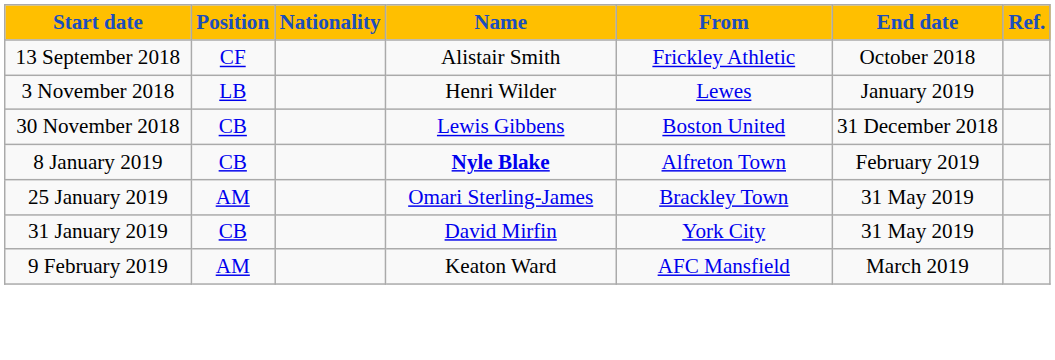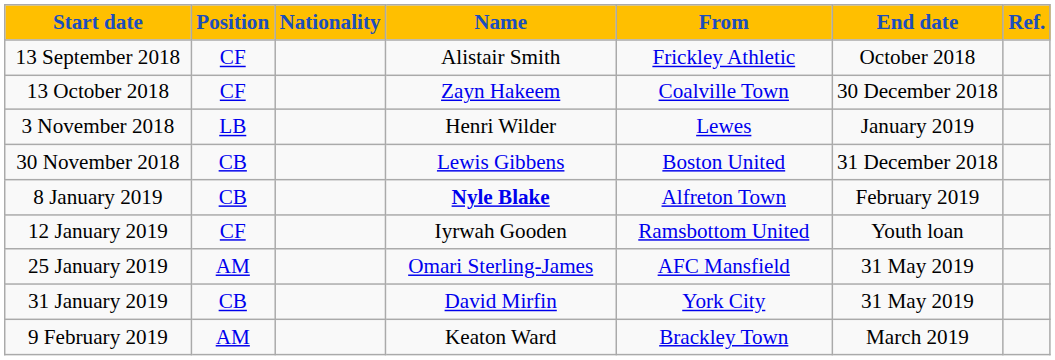+ row: 13 October 2018 | CF | Zayn Hakeem | Coalville Town | 30 December 2018
+ row: 12 January 2019 | CF | Iyrwah Gooden | Ramsbottom United | Youth loan
25 January 2019 | From: Brackley Town -> AFC Mansfield
9 February 2019 | From: AFC Mansfield -> Brackley Town
